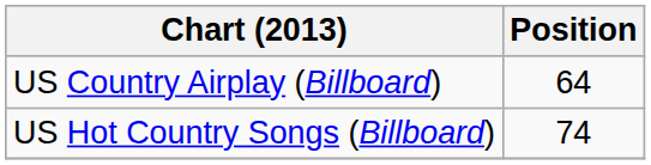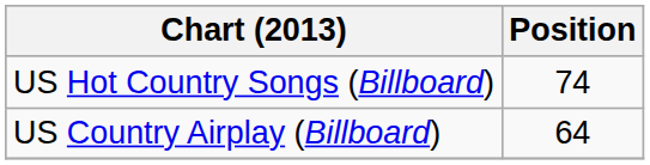rows swapped: US Country Airplay (Billboard) <-> US Hot Country Songs (Billboard)
